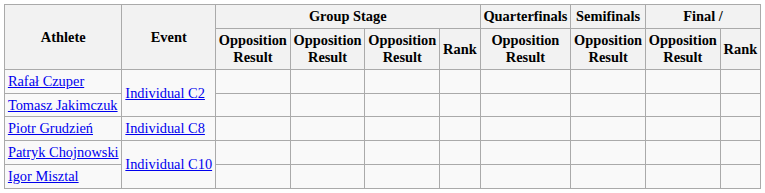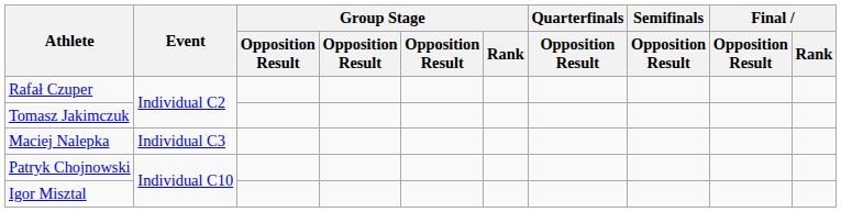+ row: Maciej Nalepka | Individual C3
- row: Piotr Grudzień | Individual C8
